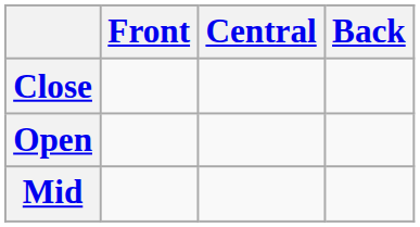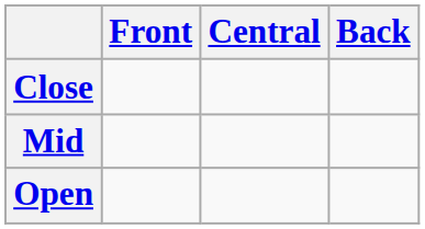rows swapped: Mid <-> Open
